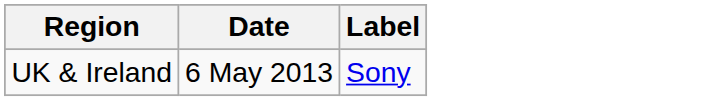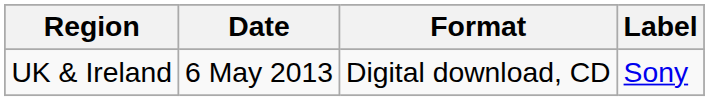+ column: Format | Digital download, CD
